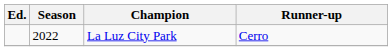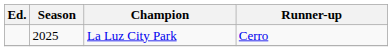La Luz City Park | Season: 2022 -> 2025
